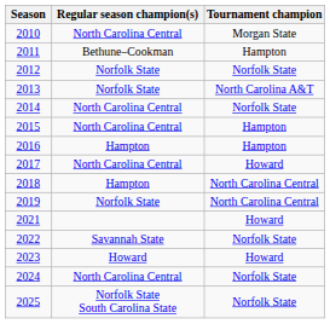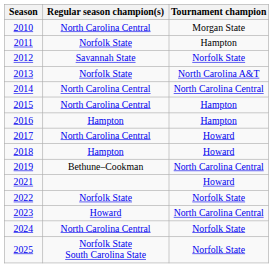2011 | Regular season champion(s): Bethune–Cookman -> Norfolk State
2012 | Regular season champion(s): Norfolk State -> Savannah State
2014 | Tournament champion: Norfolk State -> North Carolina Central
2018 | Tournament champion: North Carolina Central -> Howard
2019 | Regular season champion(s): Norfolk State -> Bethune–Cookman
2022 | Regular season champion(s): Savannah State -> Norfolk State
2023 | Tournament champion: Howard -> North Carolina Central
